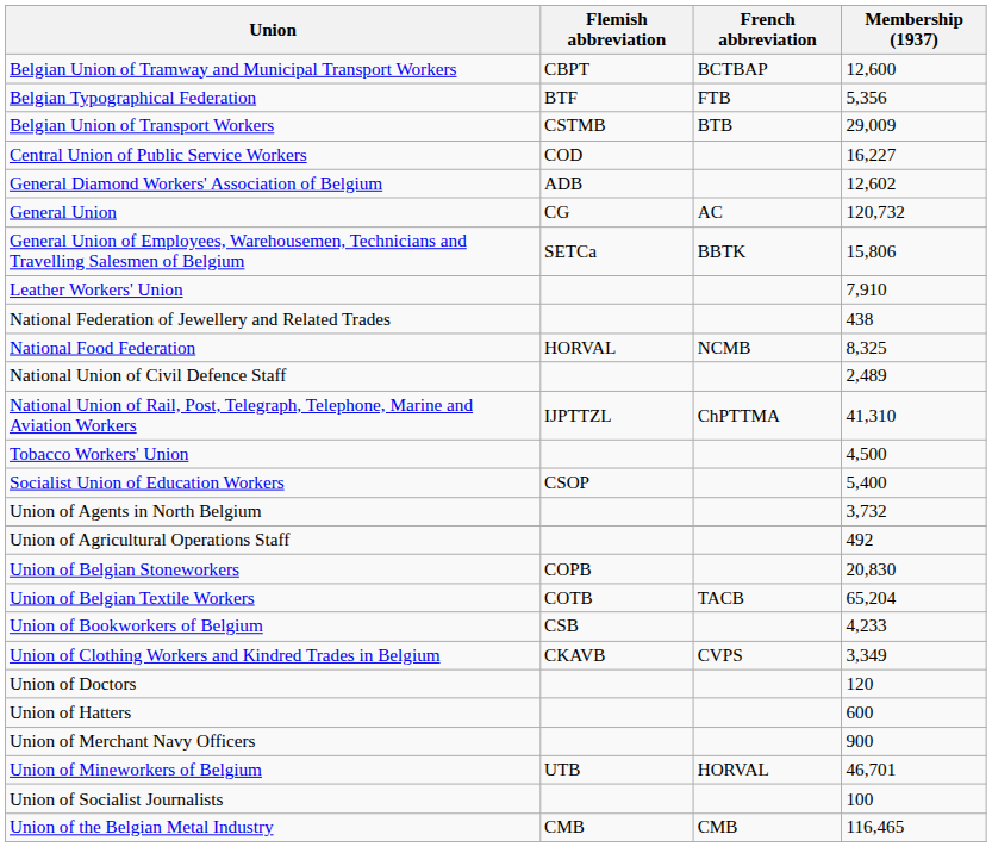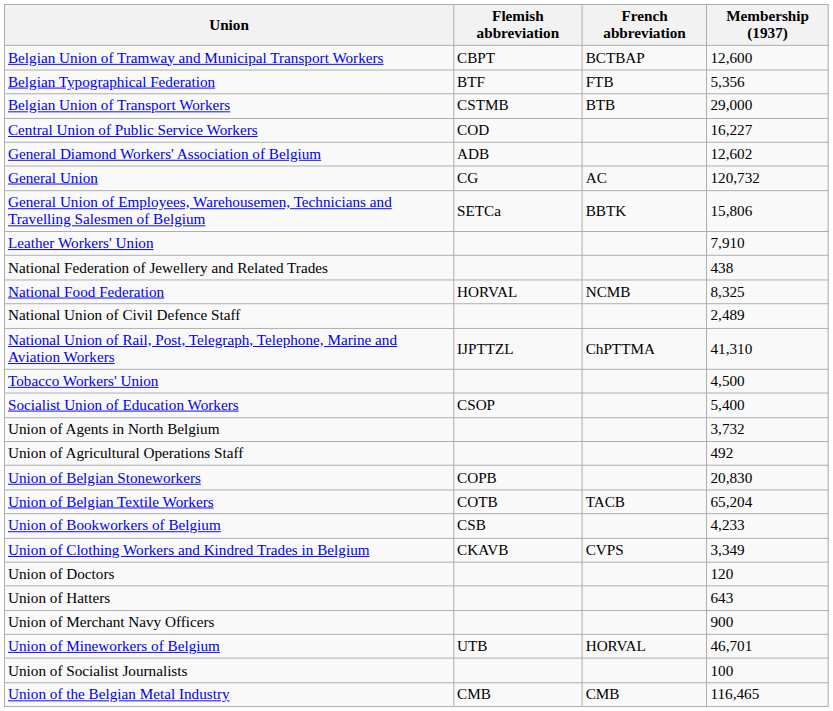Belgian Union of Transport Workers | Membership (1937): 29,009 -> 29,000
Union of Hatters | Membership (1937): 600 -> 643
